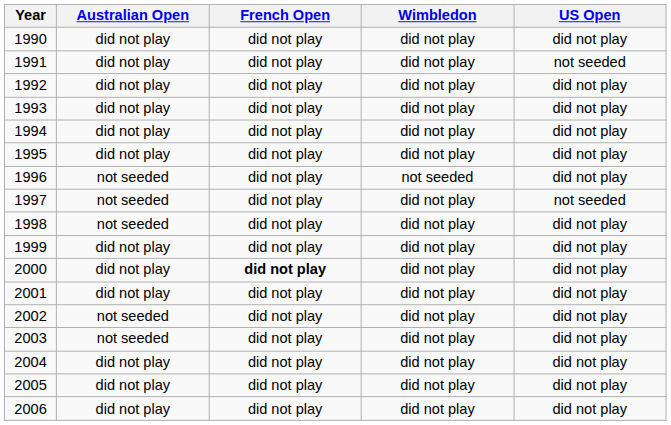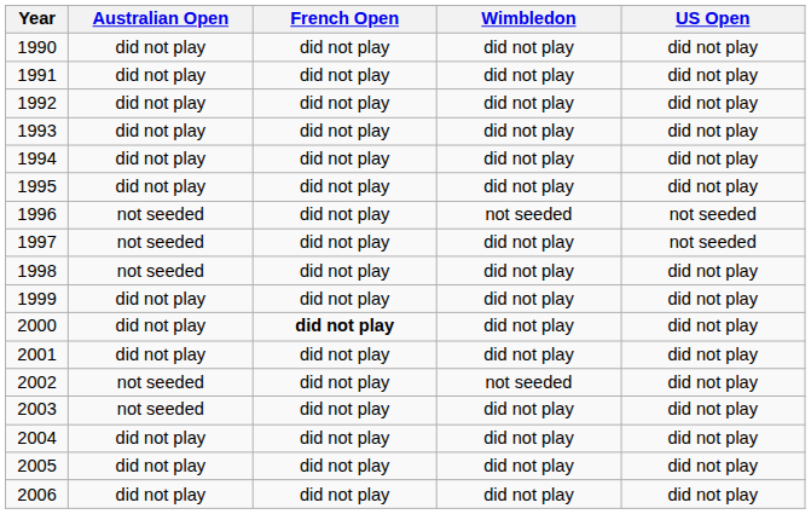1991 | US Open: not seeded -> did not play
1996 | US Open: did not play -> not seeded
2002 | Wimbledon: did not play -> not seeded
